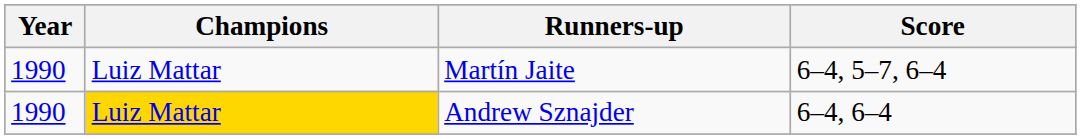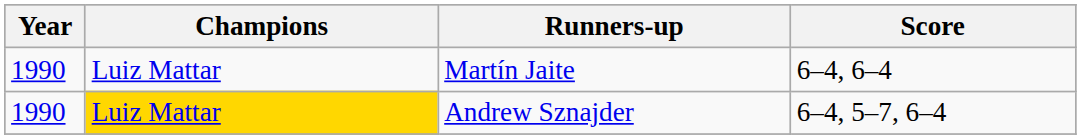Martín Jaite | Score: 6–4, 5–7, 6–4 -> 6–4, 6–4
Andrew Sznajder | Score: 6–4, 6–4 -> 6–4, 5–7, 6–4
